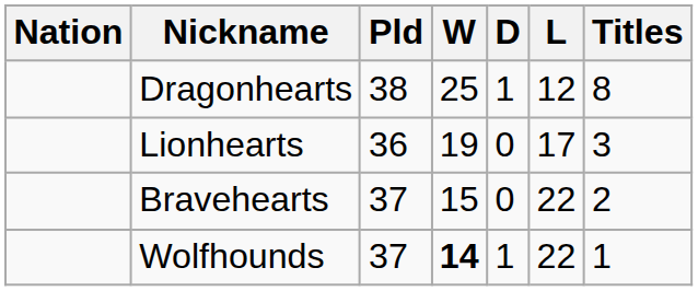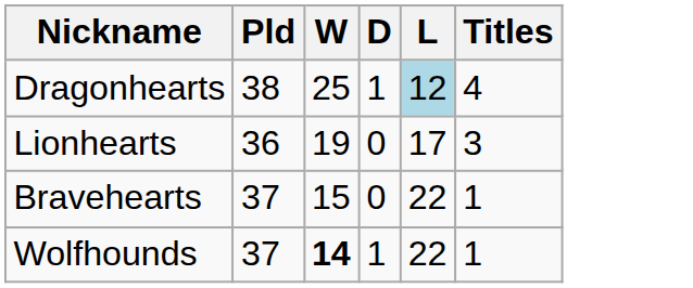- column: Nation
Dragonhearts | L: no background -> lightblue background
Dragonhearts | Titles: 8 -> 4
Bravehearts | Titles: 2 -> 1
